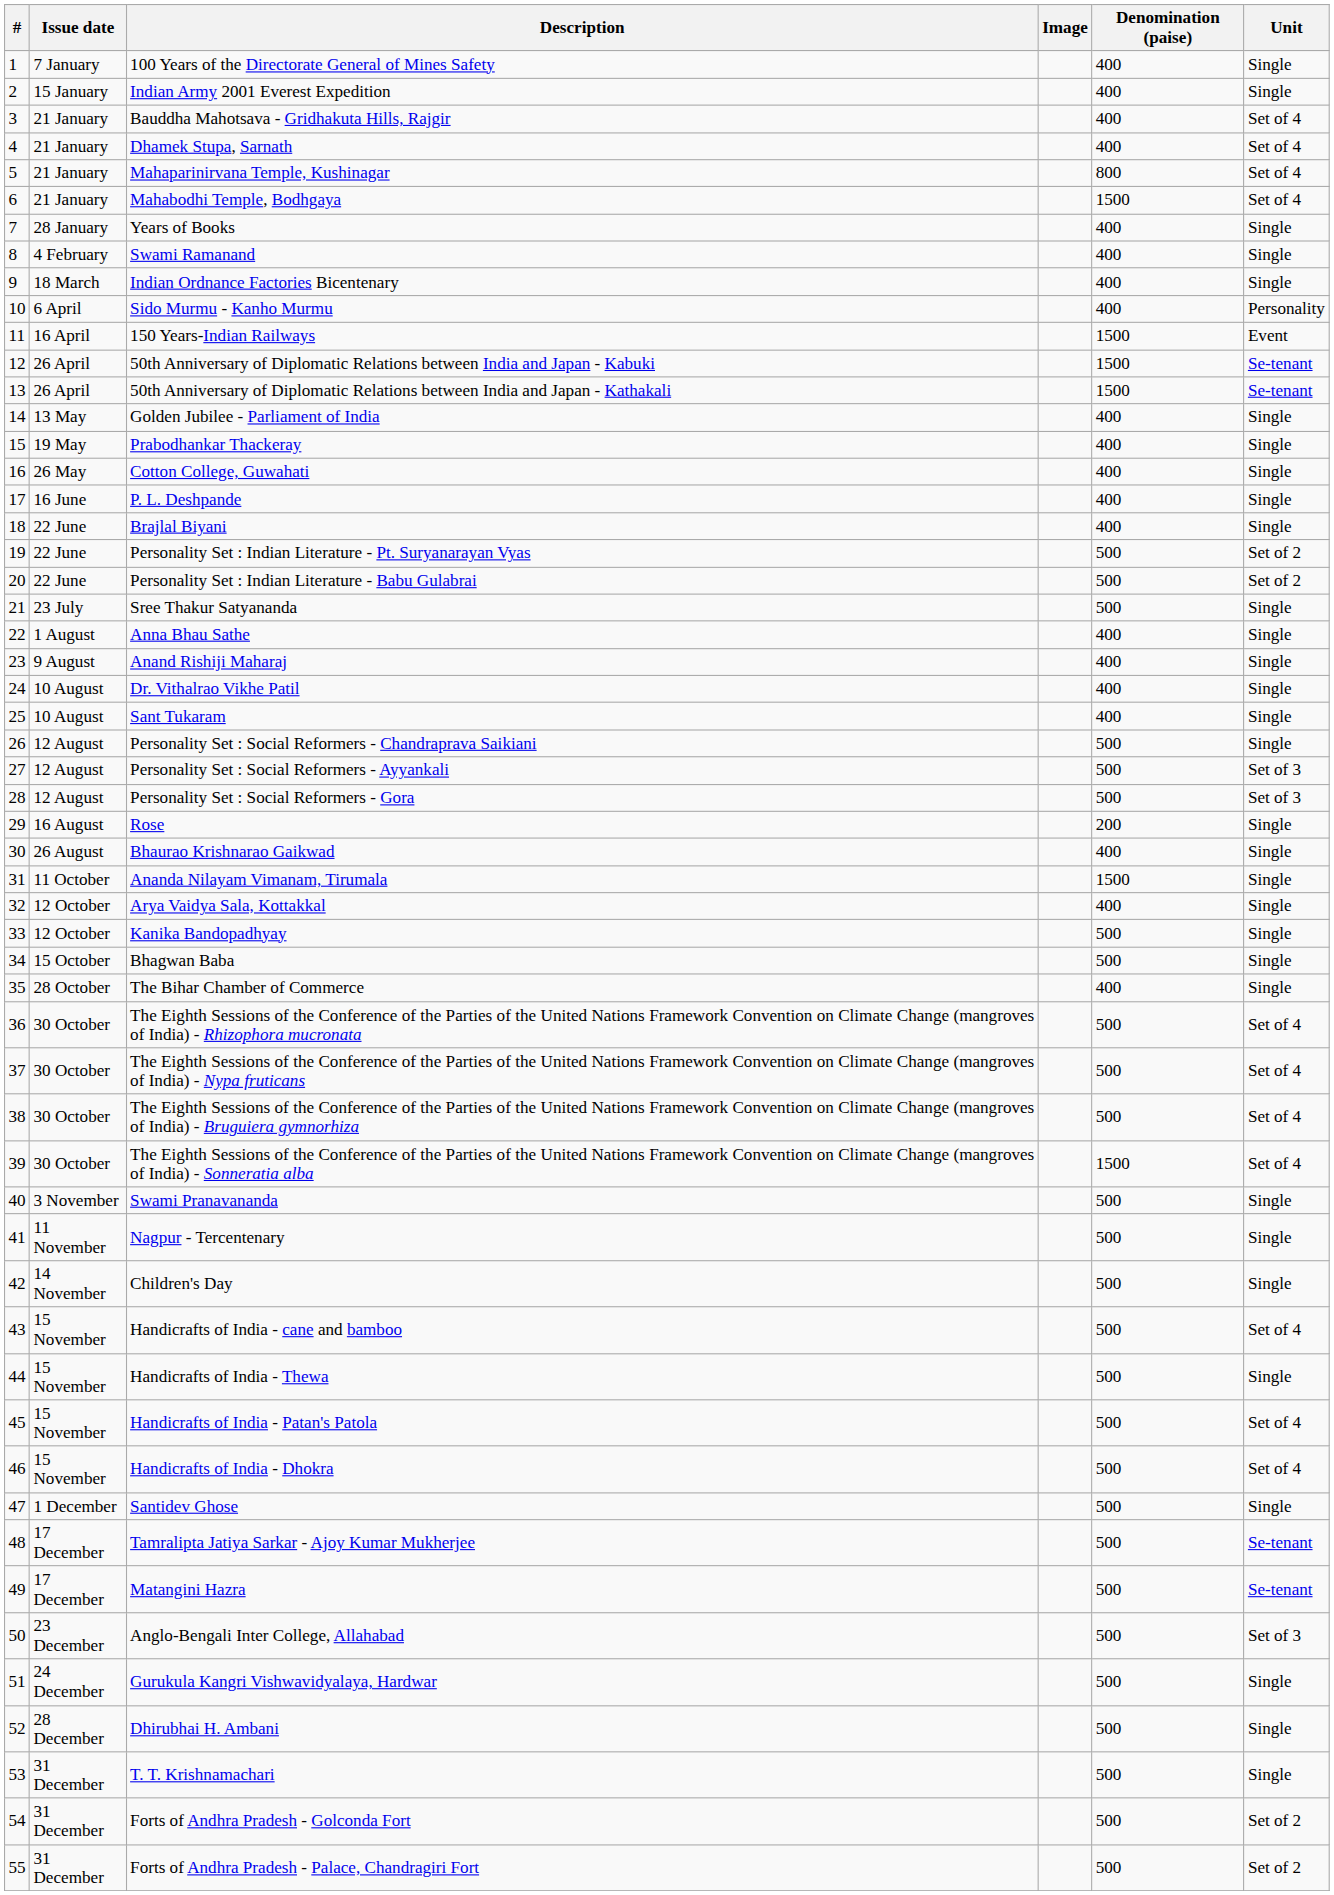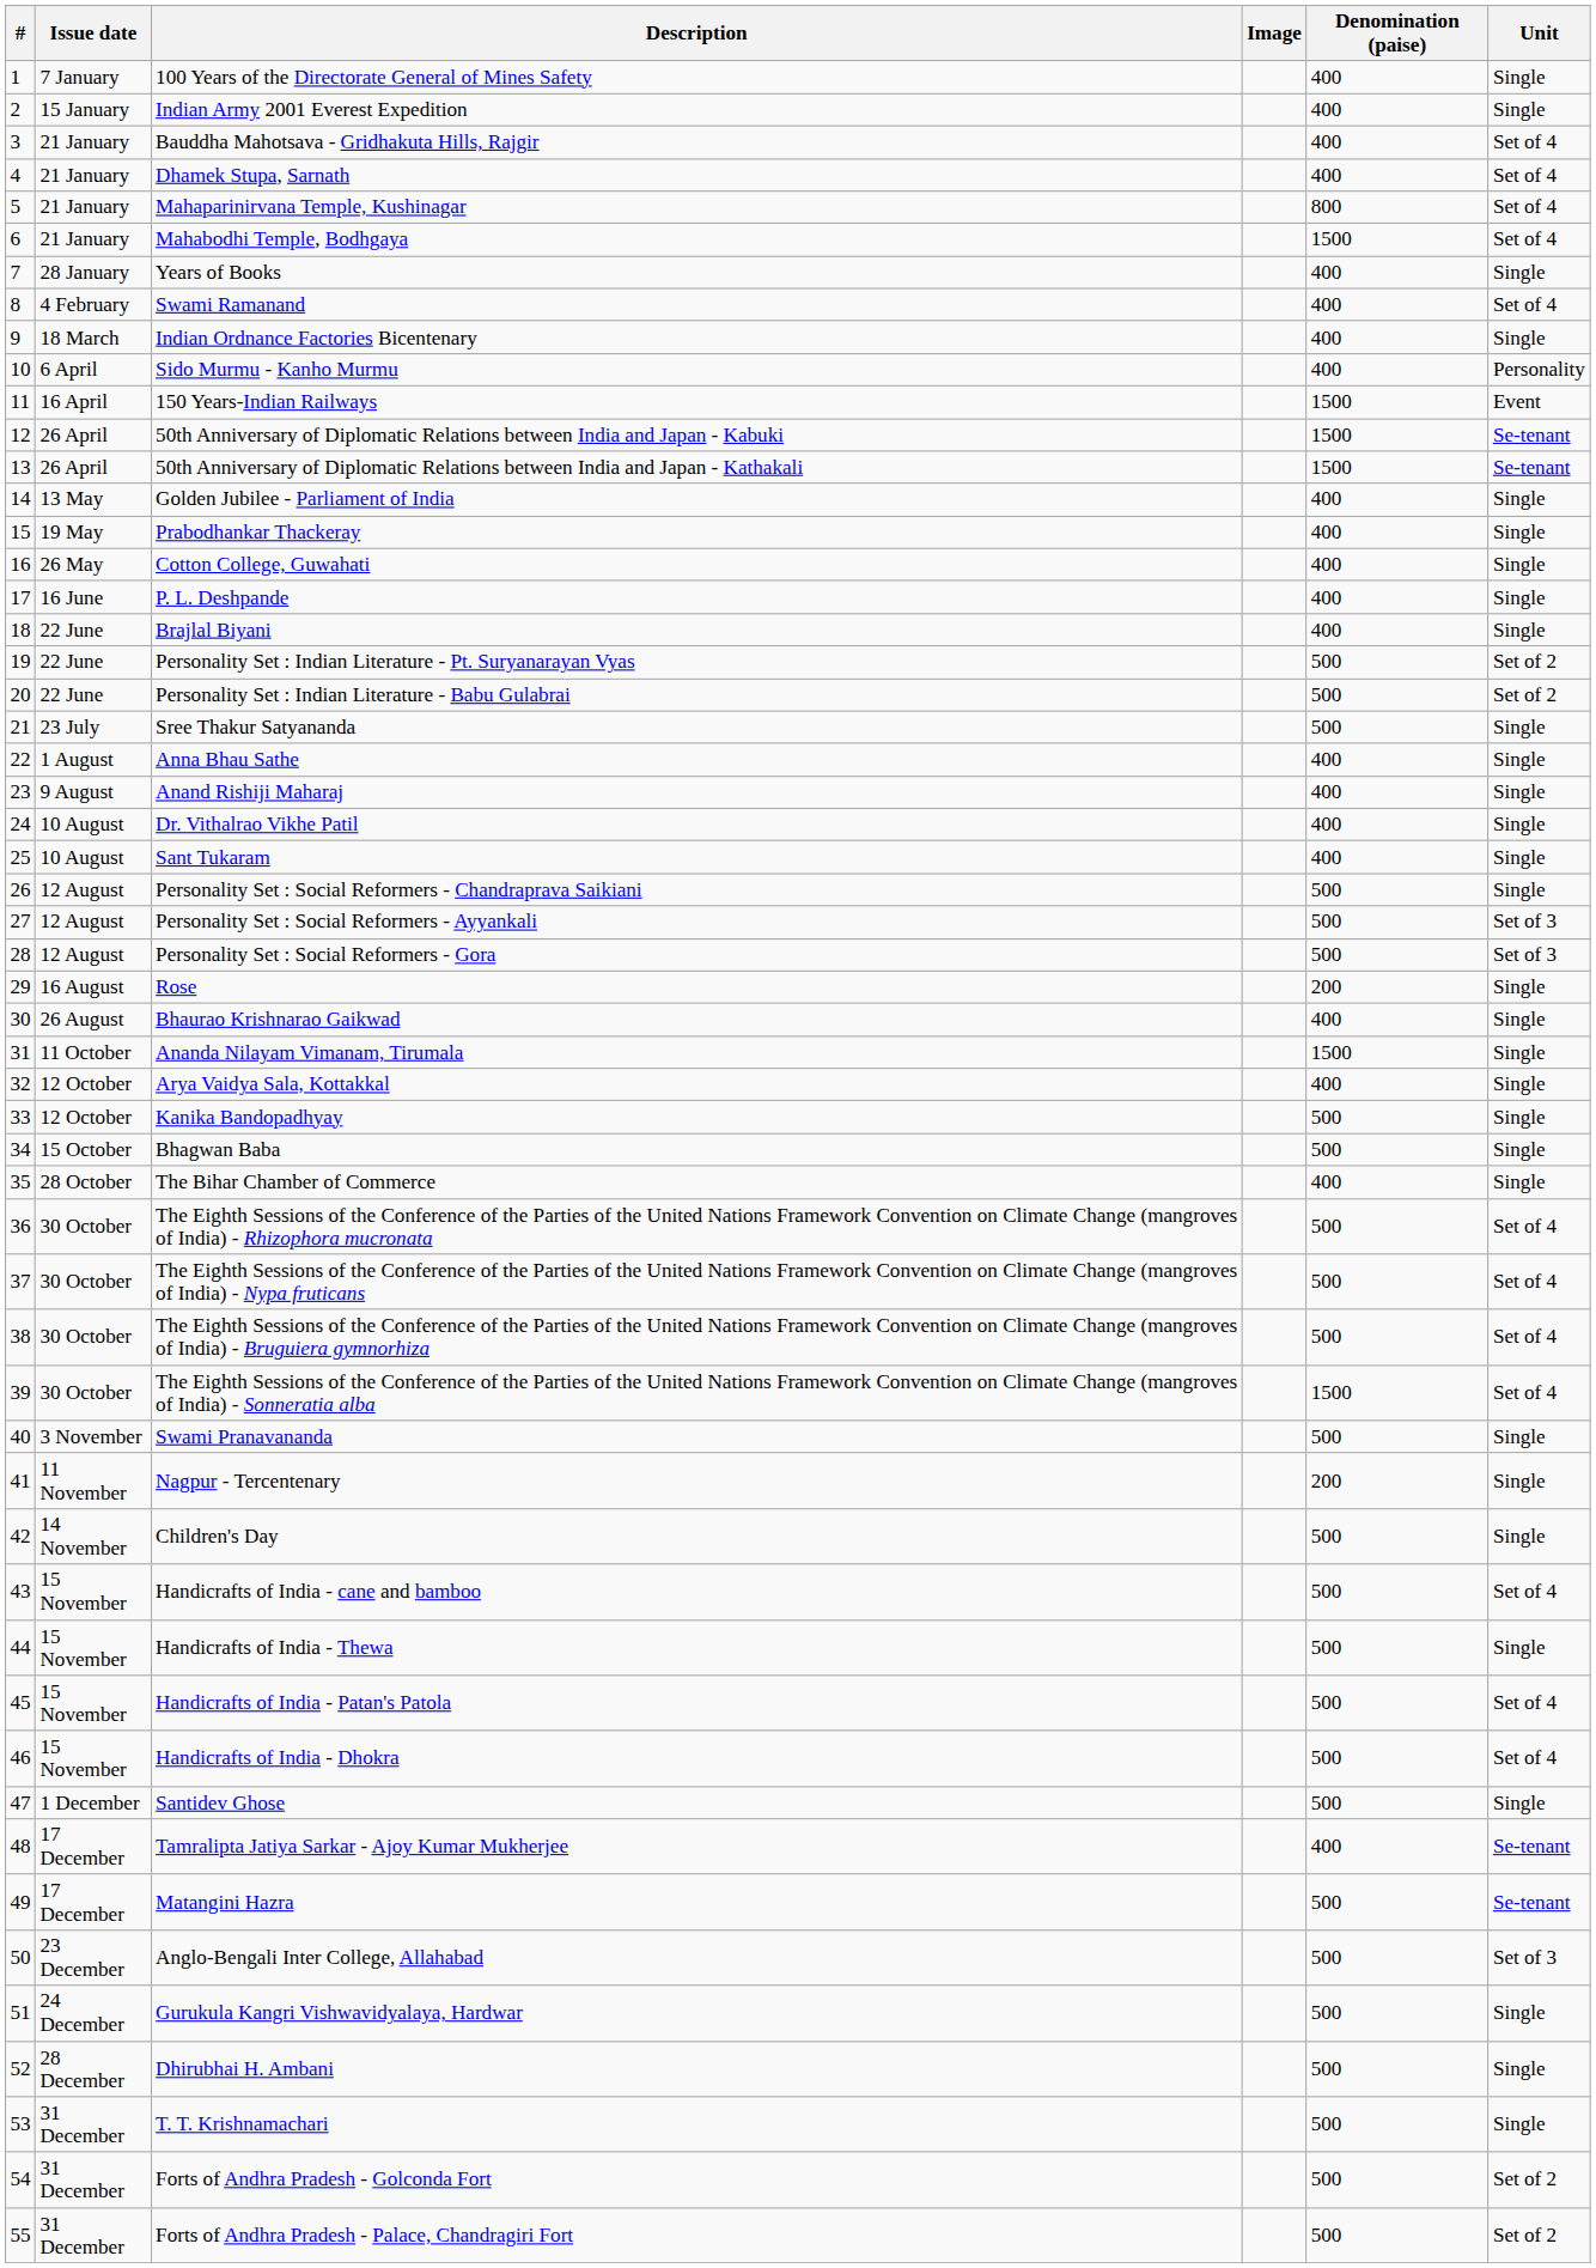Swami Ramanand | Unit: Single -> Set of 4
Nagpur - Tercentenary | Denomination (paise): 500 -> 200
Tamralipta Jatiya Sarkar - Ajoy Kumar Mukherjee | Denomination (paise): 500 -> 400
